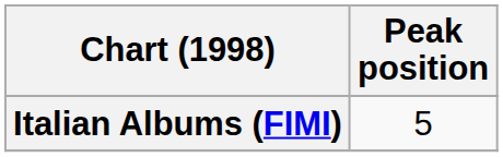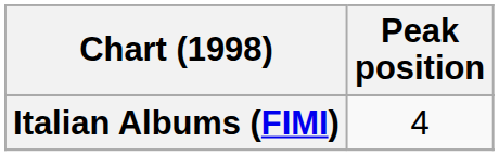Italian Albums (FIMI) | Peak position: 5 -> 4
